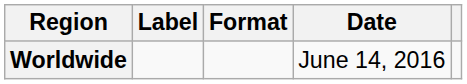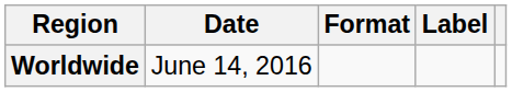columns swapped: Date <-> Label
